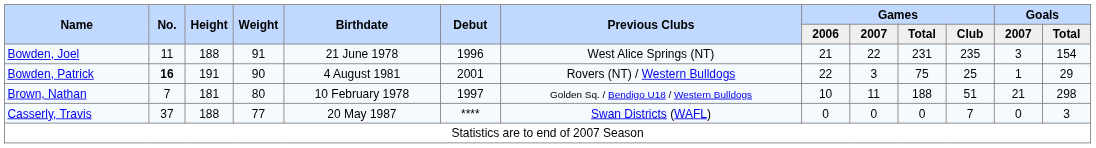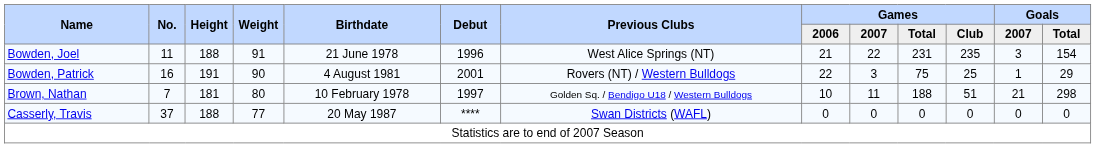Bowden, Patrick | No.: bold -> normal
Casserly, Travis | Games / Club: 7 -> 0
Casserly, Travis | Goals / Total: 3 -> 0
